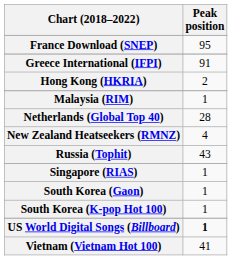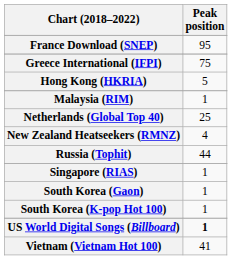Greece International (IFPI) | Peak position: 91 -> 75
Hong Kong (HKRIA) | Peak position: 2 -> 5
Netherlands (Global Top 40) | Peak position: 28 -> 25
Russia (Tophit) | Peak position: 43 -> 44
